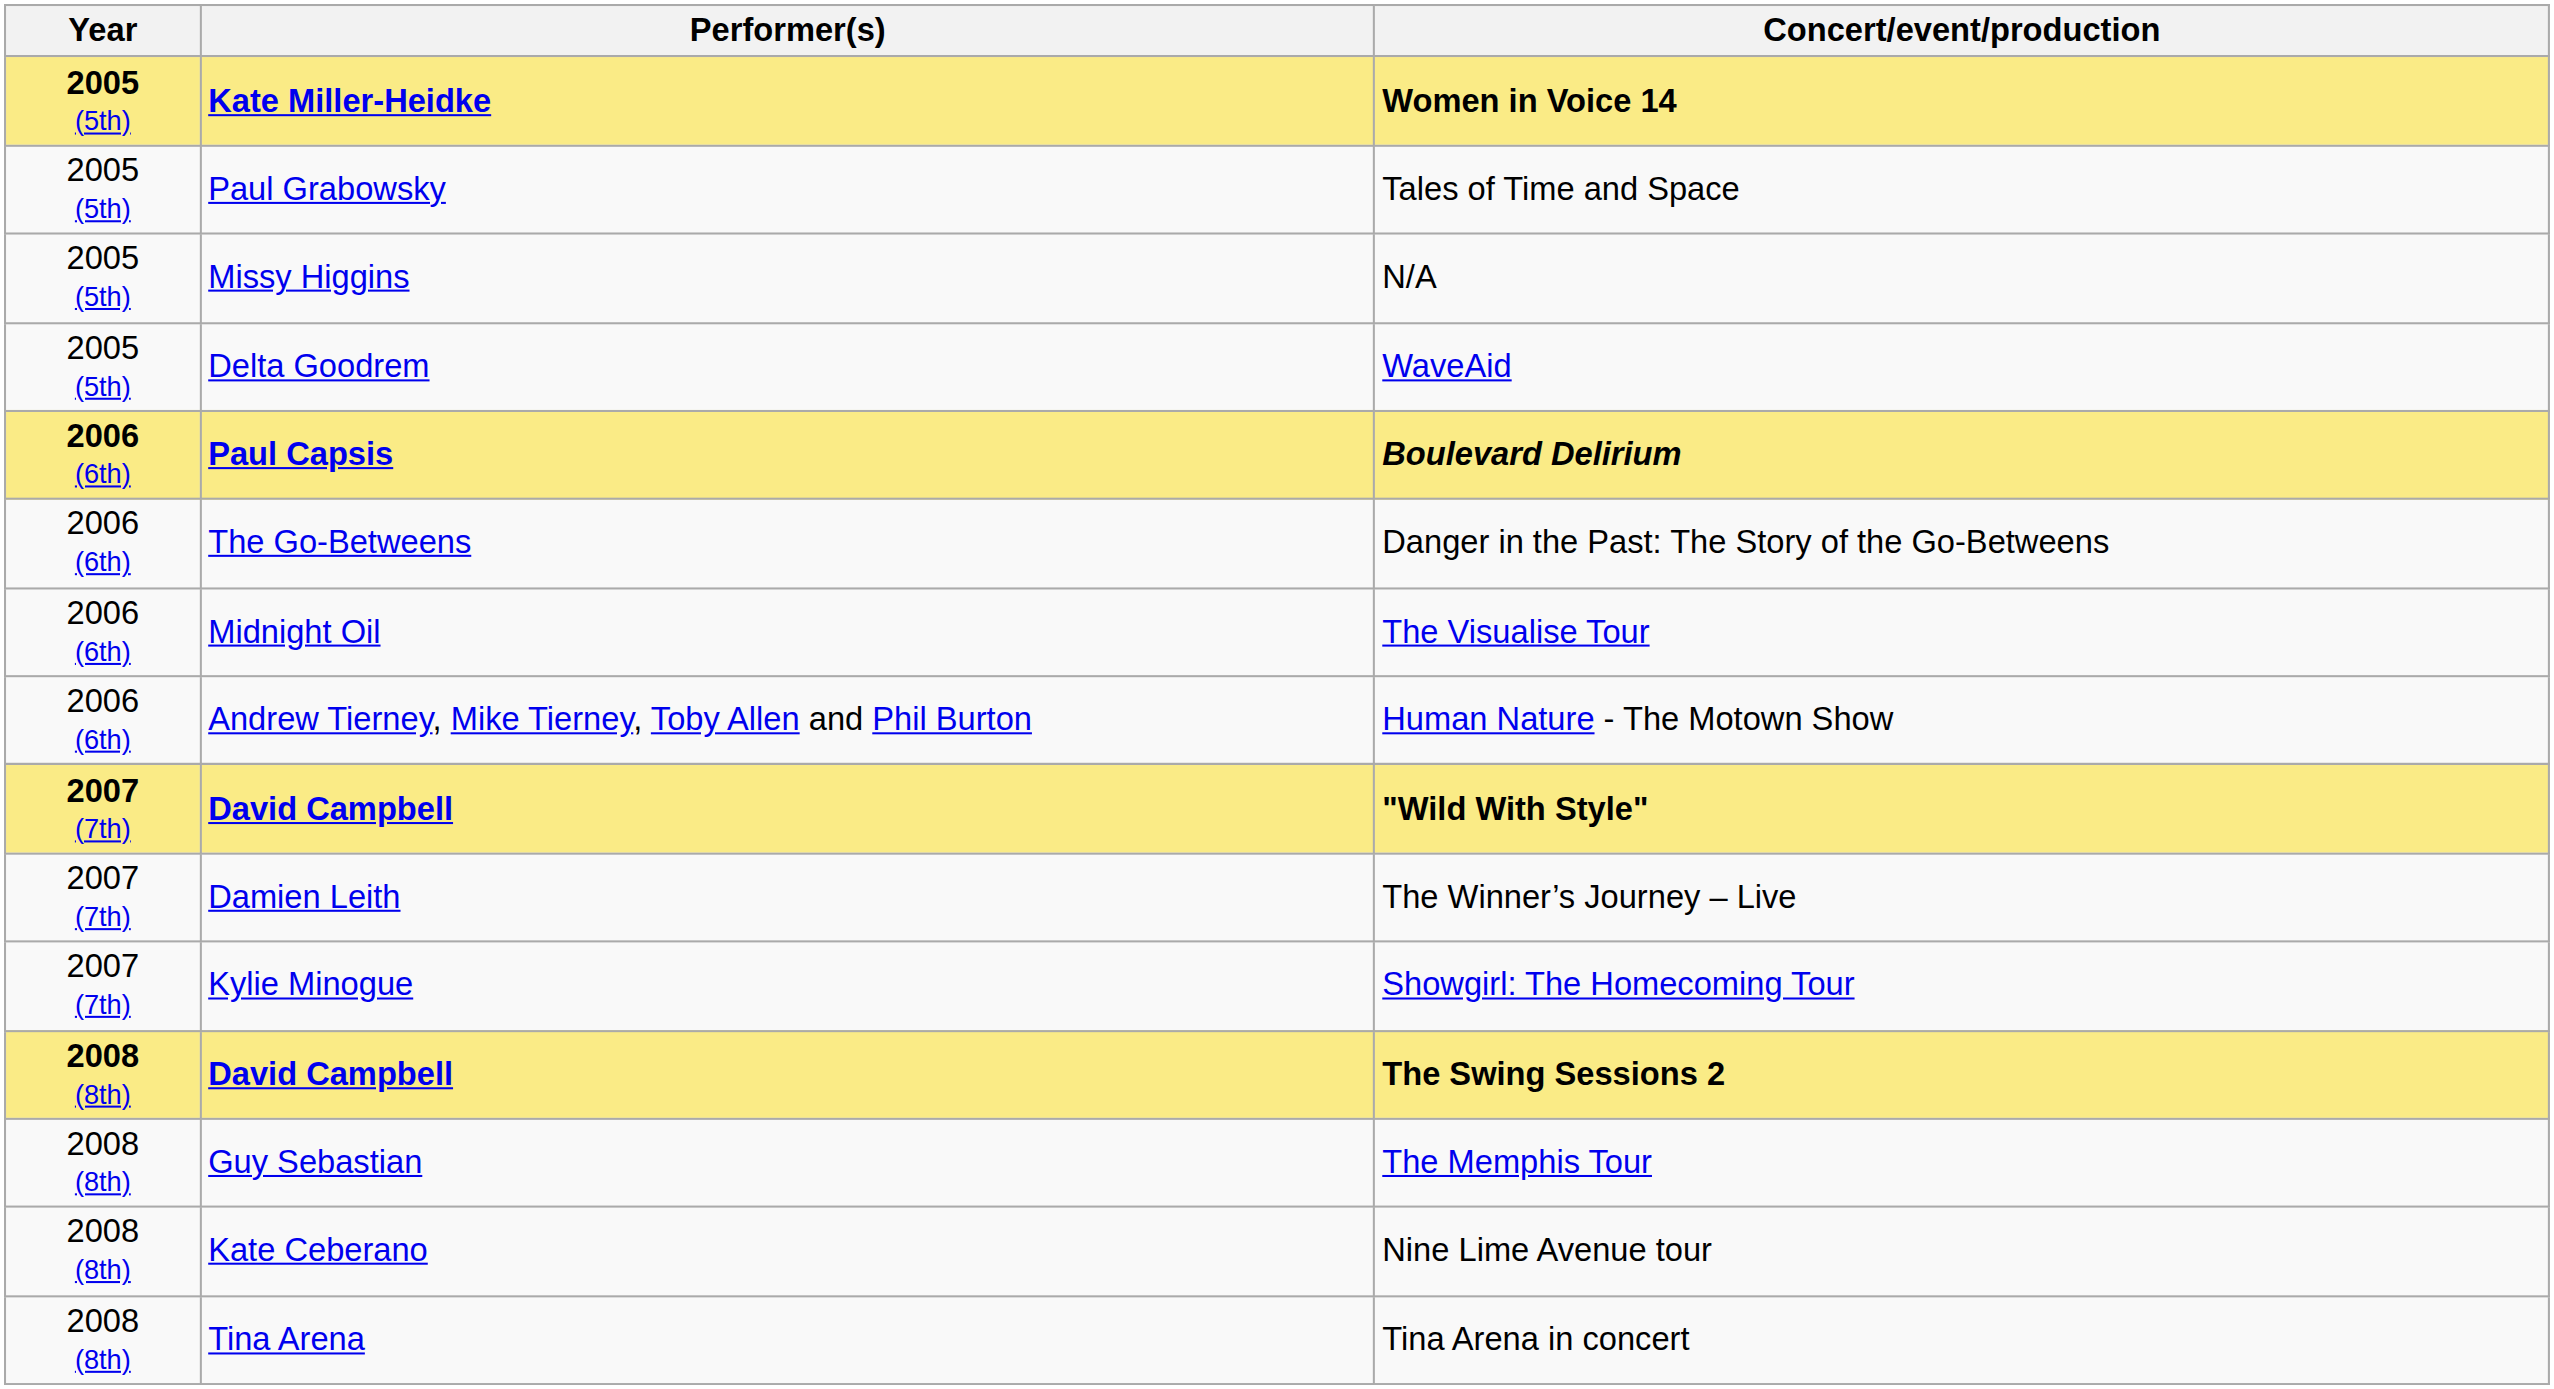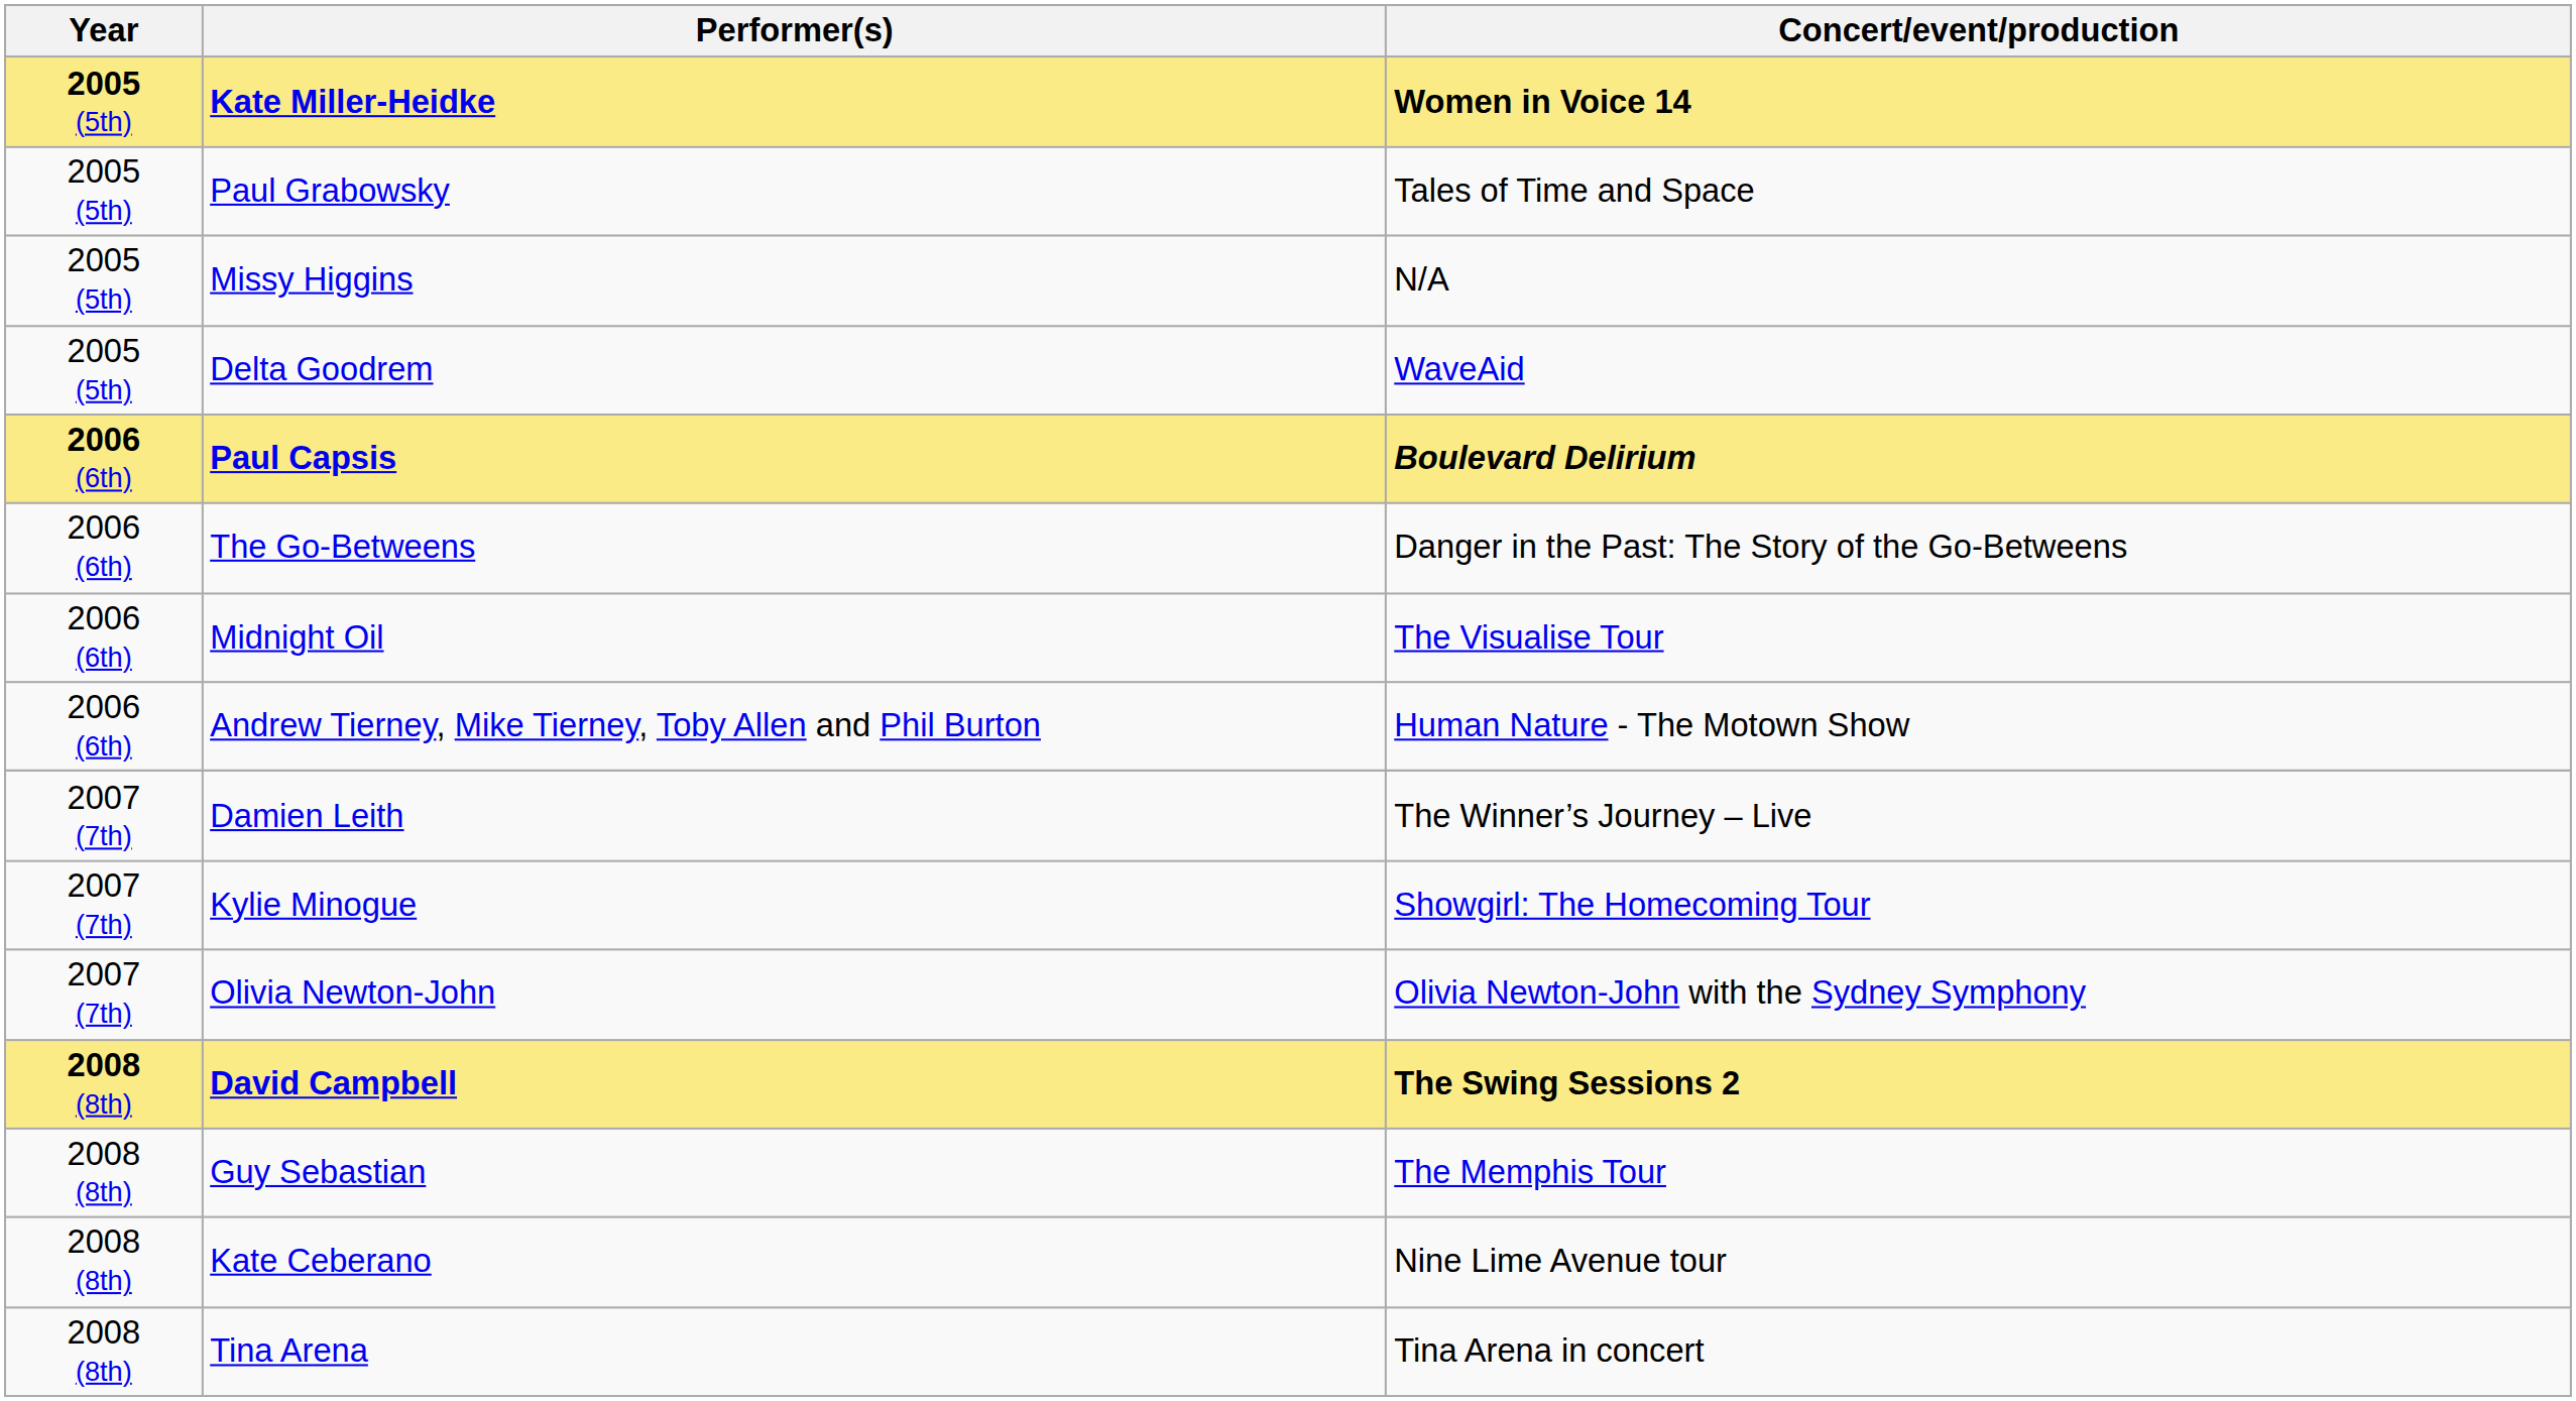- row: 2007 (7th) | David Campbell | "Wild With Style"
+ row: 2007 (7th) | Olivia Newton-John | Olivia Newton-John with the Sydney Symphony
